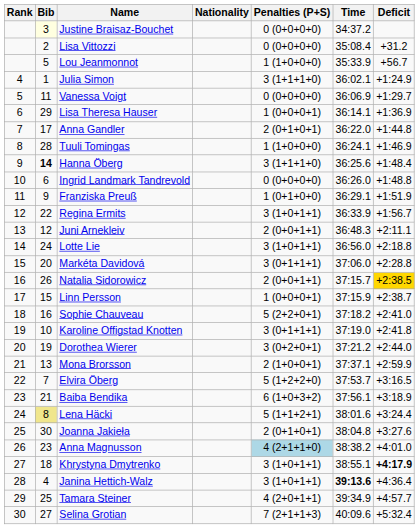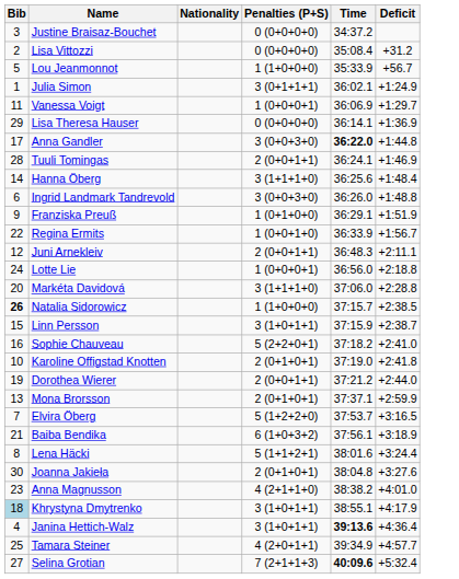- column: Rank | 4 | 5 | 6 | 7 | 8 | 9 | 10 | 11 | 12 | 13 | 14 | 15 | 16 | 17 | 18 | 19 | 20 | 21 | 22 | 23 | 24 | 25 | 26 | 27 | 28 | 29 | 30
Justine Braisaz-Bouchet | Bib: lightyellow background -> no background
Julia Simon | Penalties (P+S): 3 (1+1+1+0) -> 3 (0+1+1+1)
Vanessa Voigt | Penalties (P+S): 0 (0+0+0+0) -> 1 (0+0+0+1)
Lisa Theresa Hauser | Penalties (P+S): 1 (0+0+0+1) -> 0 (0+0+0+0)
Anna Gandler | Penalties (P+S): 2 (0+1+0+1) -> 3 (0+0+3+0)
Anna Gandler | Time: normal -> bold
Tuuli Tomingas | Penalties (P+S): 1 (1+0+0+0) -> 2 (0+0+1+1)
Hanna Öberg | Bib: bold -> normal
Ingrid Landmark Tandrevold | Penalties (P+S): 0 (0+0+0+0) -> 3 (0+0+3+0)
Regina Ermits | Penalties (P+S): 3 (1+0+1+1) -> 1 (0+0+1+0)
Lotte Lie | Penalties (P+S): 3 (1+0+1+1) -> 1 (0+0+0+1)
Markéta Davidová | Penalties (P+S): 3 (0+1+1+1) -> 3 (1+1+1+0)
Natalia Sidorowicz | Bib: normal -> bold
Natalia Sidorowicz | Penalties (P+S): 2 (0+0+1+1) -> 1 (1+0+0+0)
Natalia Sidorowicz | Deficit: gold background -> no background
Linn Persson | Penalties (P+S): 1 (0+0+0+1) -> 3 (1+0+1+1)
Karoline Offigstad Knotten | Penalties (P+S): 3 (0+1+1+1) -> 2 (0+1+0+1)
Dorothea Wierer | Penalties (P+S): 3 (0+2+0+1) -> 2 (0+0+1+1)
Mona Brorsson | Penalties (P+S): 2 (1+0+0+1) -> 2 (0+1+0+1)
Lena Häcki | Bib: khaki background -> no background
Anna Magnusson | Penalties (P+S): lightblue background -> no background
Khrystyna Dmytrenko | Bib: no background -> lightblue background
Khrystyna Dmytrenko | Deficit: bold -> normal
Selina Grotian | Time: normal -> bold
